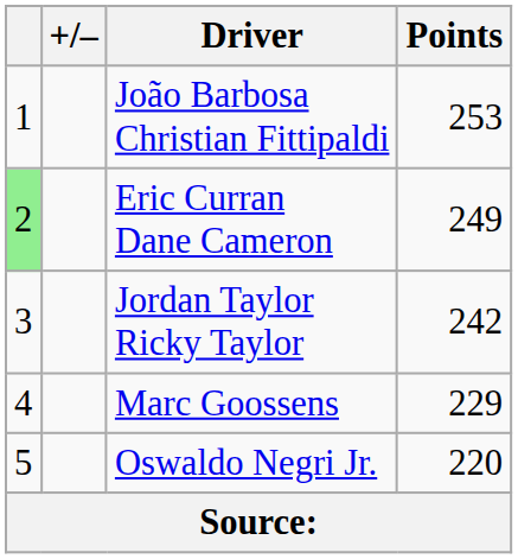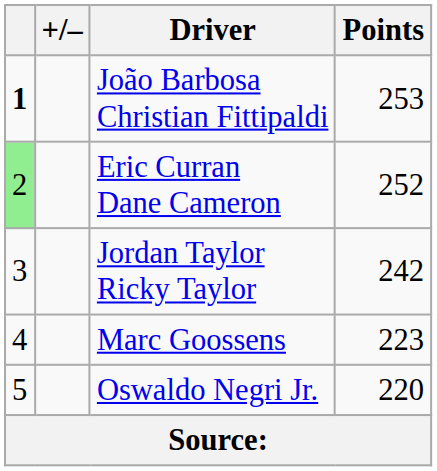João Barbosa Christian Fittipaldi | column 1: normal -> bold
Eric Curran Dane Cameron | Points: 249 -> 252
Marc Goossens | Points: 229 -> 223
